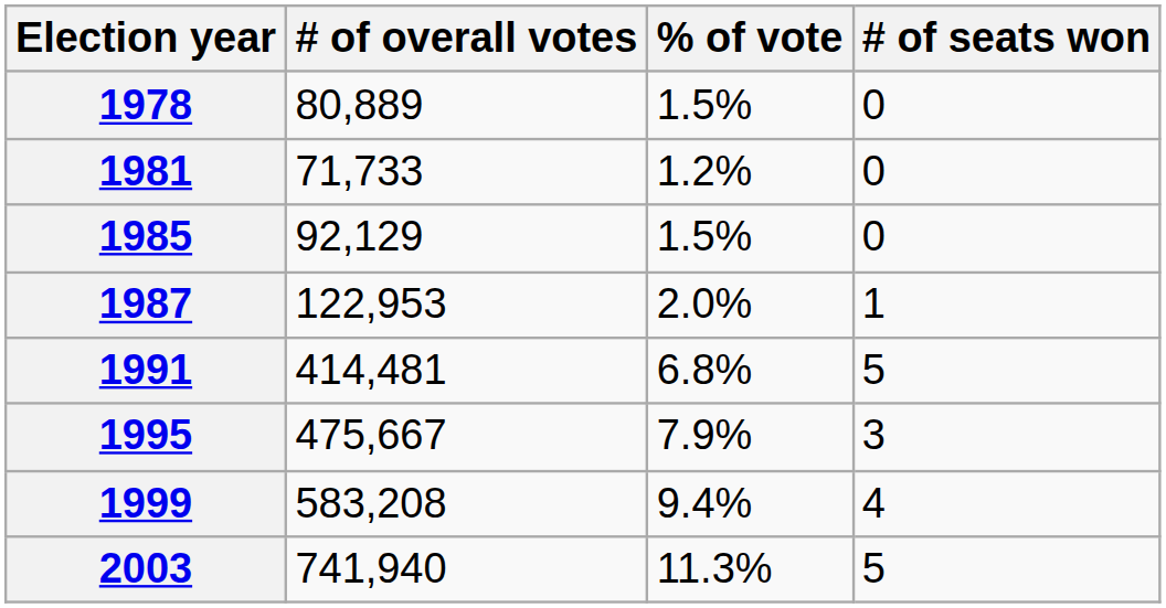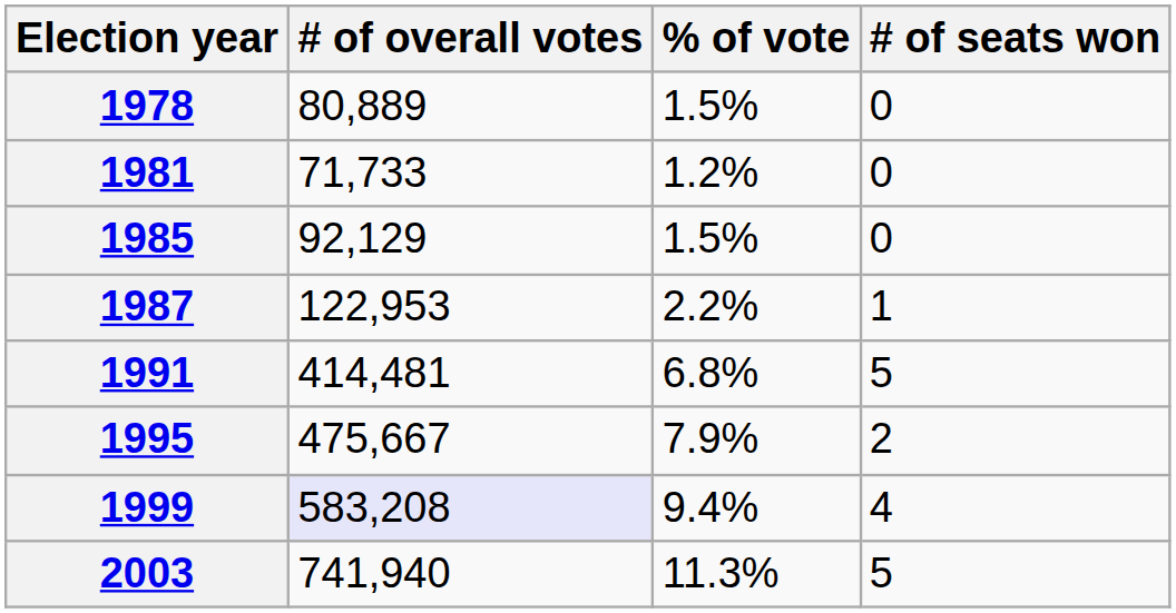1987 | % of vote: 2.0% -> 2.2%
1995 | # of seats won: 3 -> 2
1999 | # of overall votes: no background -> lavender background
